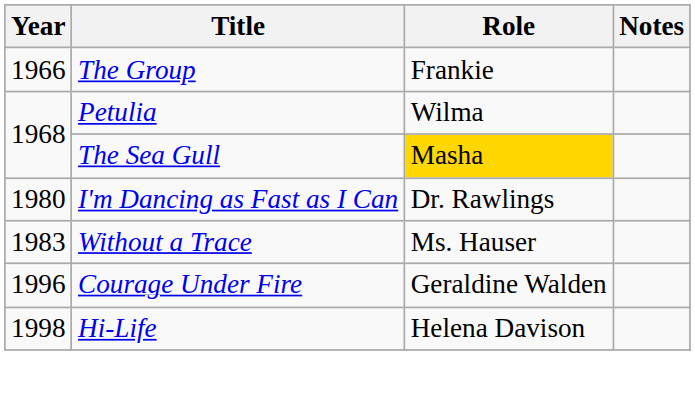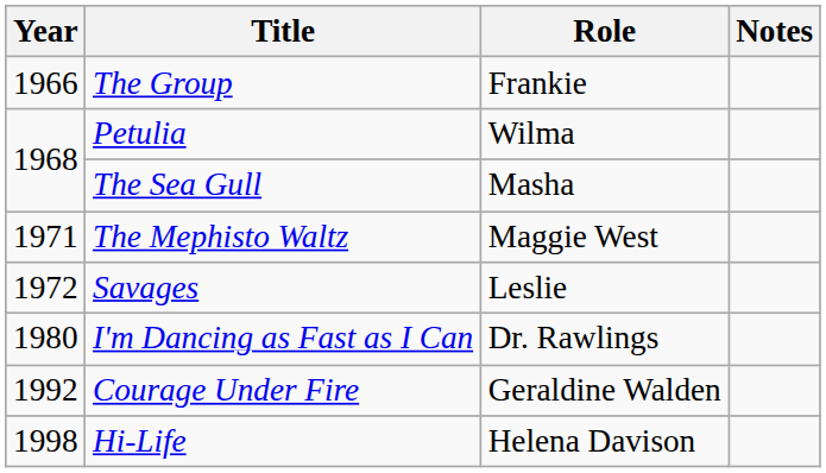The Sea Gull | Role: gold background -> no background
+ row: 1971 | The Mephisto Waltz | Maggie West
+ row: 1972 | Savages | Leslie
- row: 1983 | Without a Trace | Ms. Hauser
Courage Under Fire | Year: 1996 -> 1992
